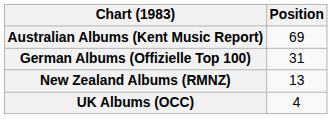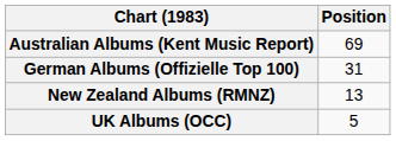UK Albums (OCC) | Position: 4 -> 5
